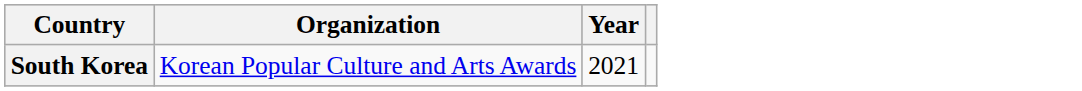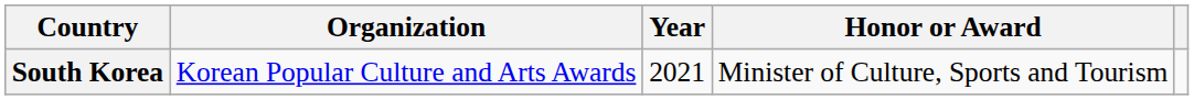+ column: Honor or Award | Minister of Culture, Sports and Tourism
